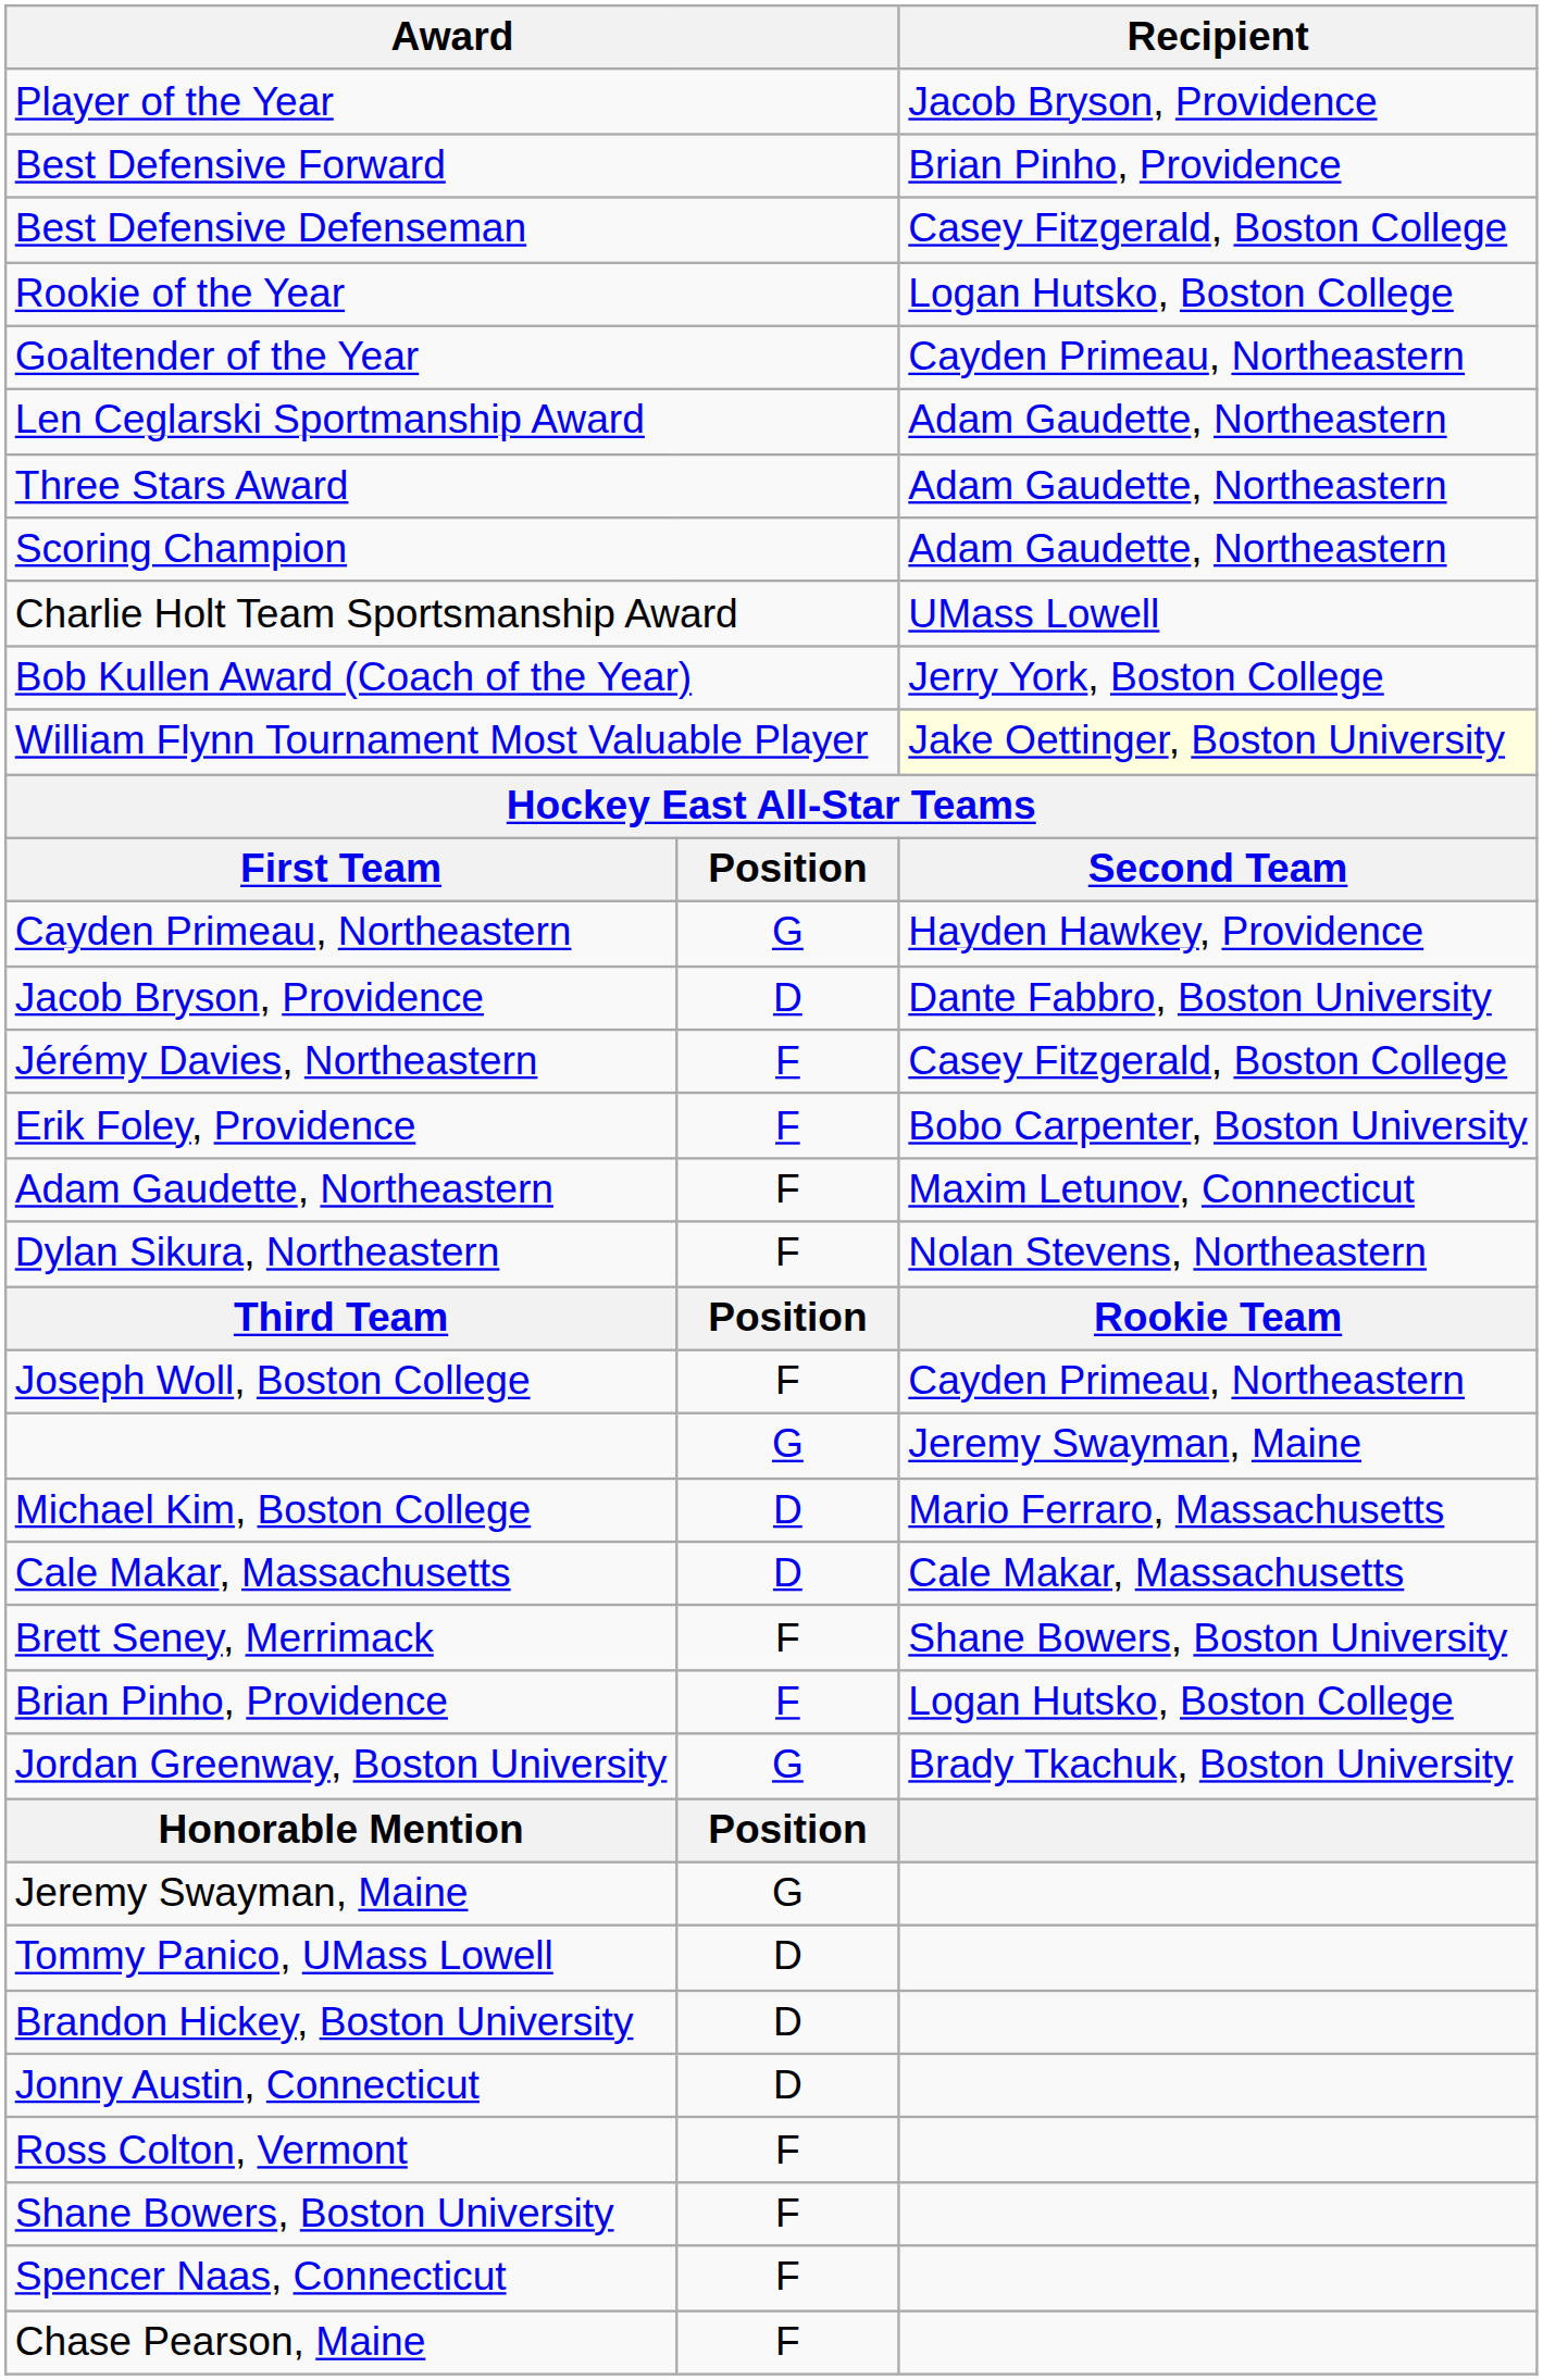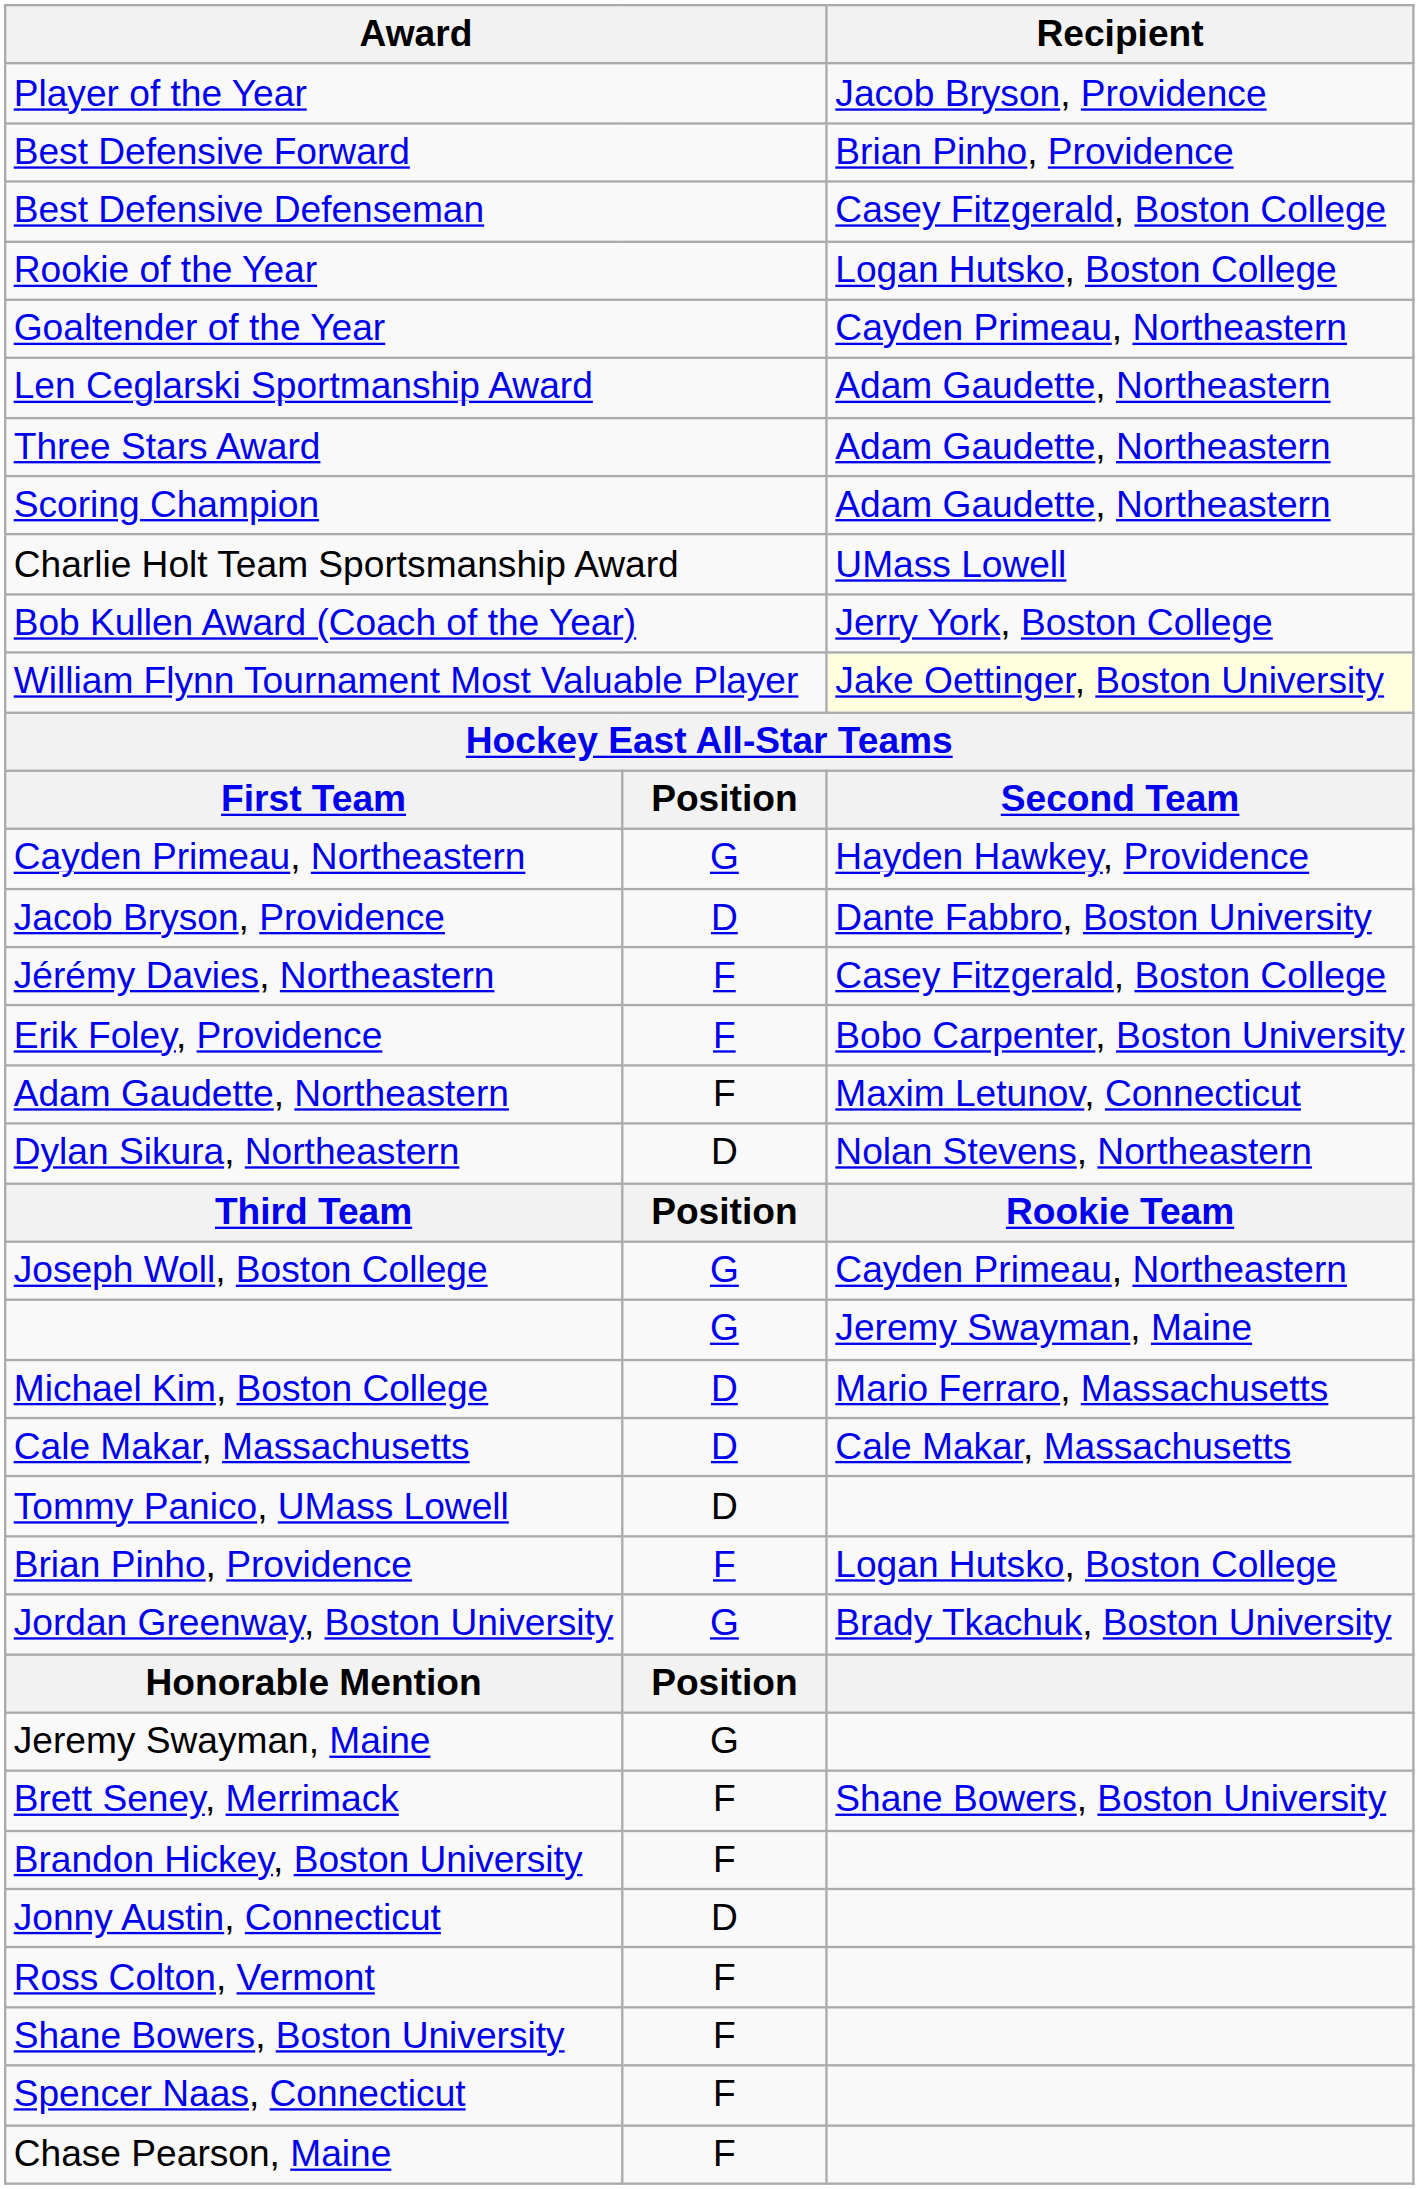Dylan Sikura, Northeastern | column 2: F -> D
Joseph Woll, Boston College | column 2: F -> G
rows swapped: Brett Seney, Merrimack <-> Tommy Panico, UMass Lowell
Brandon Hickey, Boston University | column 2: D -> F
